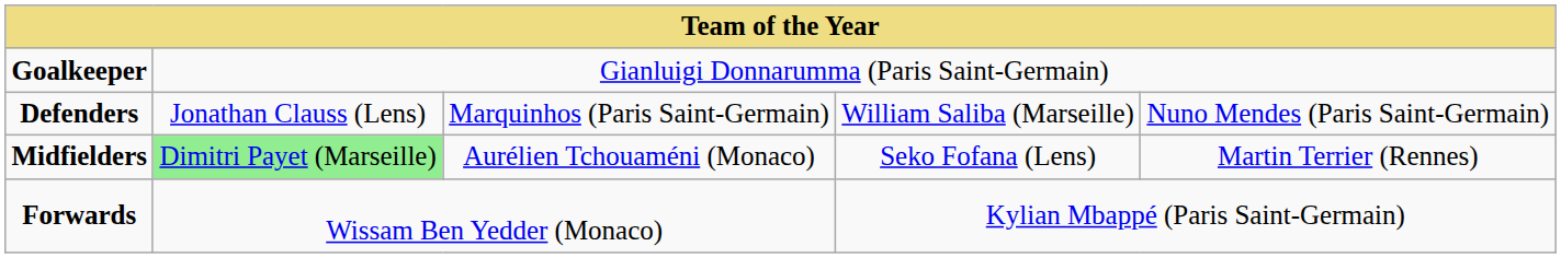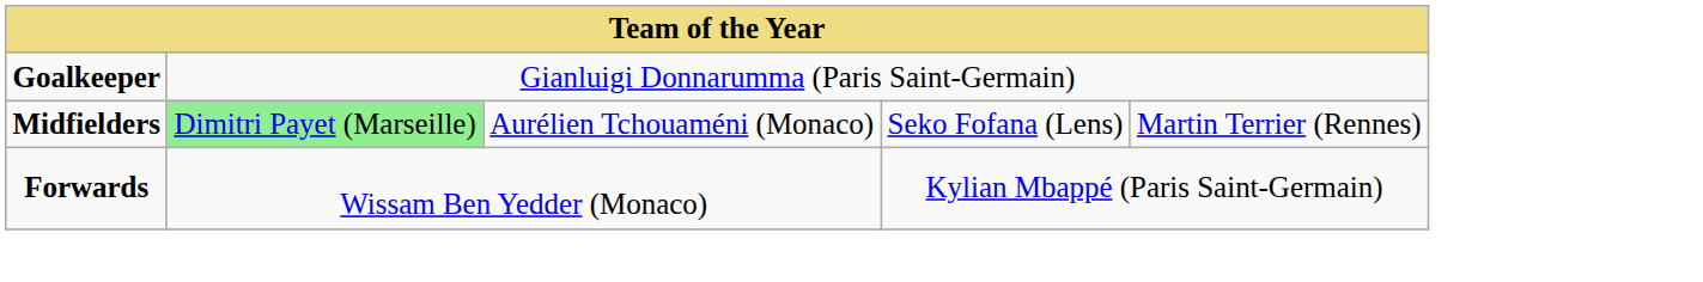- row: Defenders | Jonathan Clauss (Lens) | Marquinhos (Paris Saint-Germain) | William Saliba (Marseille) | Nuno Mendes (Paris Saint-Germain)
